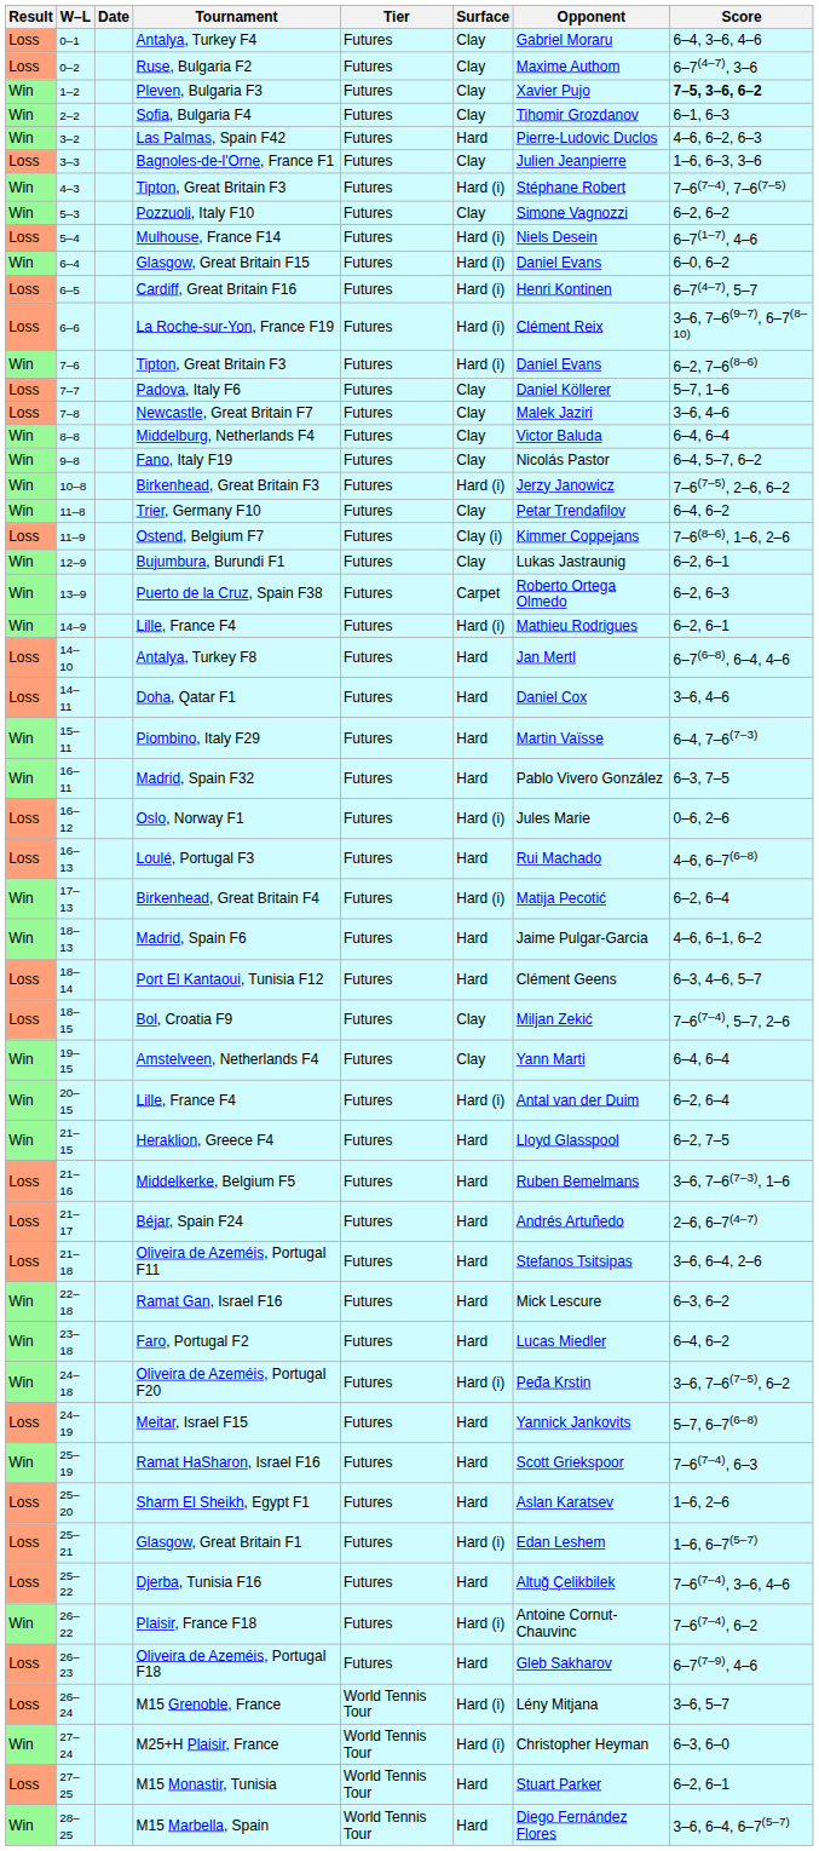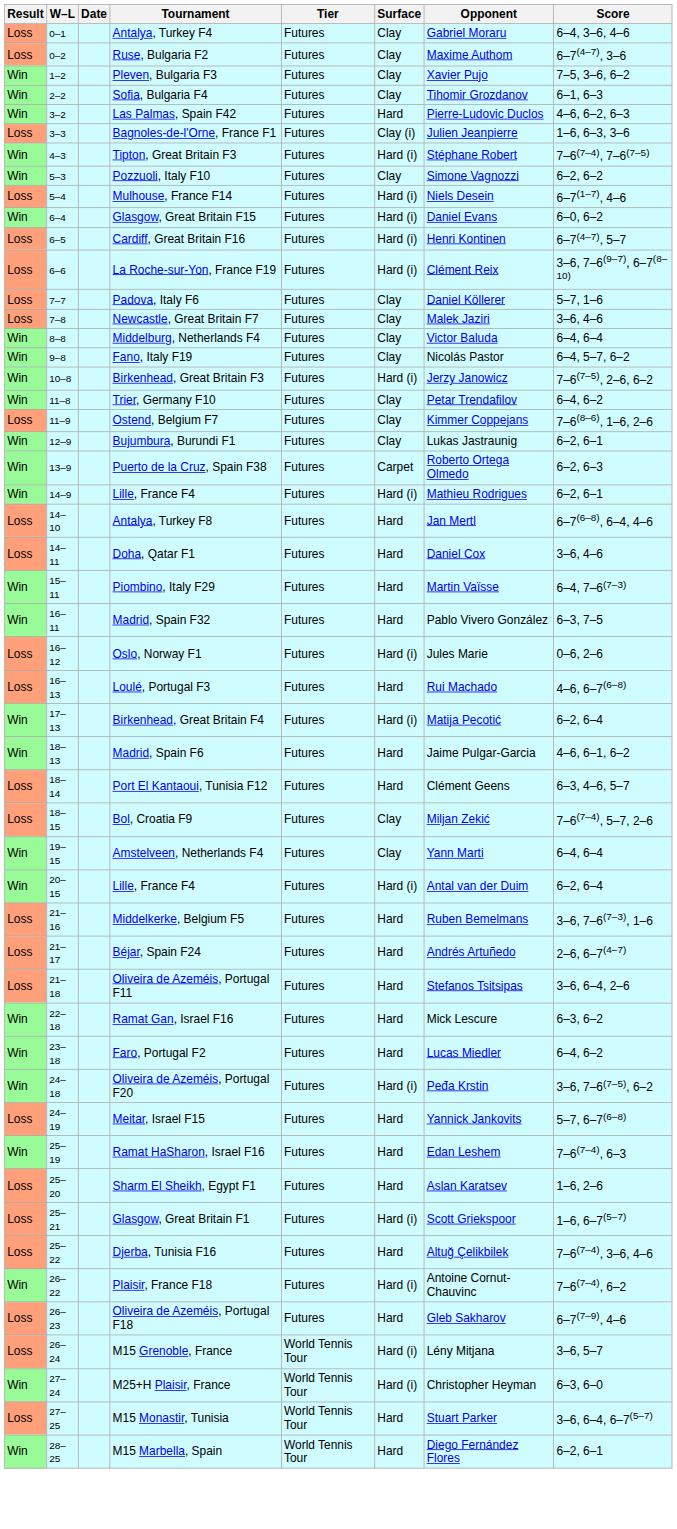Pleven, Bulgaria F3 | Score: bold -> normal
Bagnoles-de-l'Orne, France F1 | Surface: Clay -> Clay (i)
- row: Win | 7–6 | Tipton, Great Britain F3 | Futures | Hard (i) | Daniel Evans | 6–2, 7–6(8–6)
Ostend, Belgium F7 | Surface: Clay (i) -> Clay
- row: Win | 21–15 | Heraklion, Greece F4 | Futures | Hard | Lloyd Glasspool | 6–2, 7–5
Ramat HaSharon, Israel F16 | Opponent: Scott Griekspoor -> Edan Leshem
Glasgow, Great Britain F1 | Opponent: Edan Leshem -> Scott Griekspoor
M15 Monastir, Tunisia | Score: 6–2, 6–1 -> 3–6, 6–4, 6–7(5–7)
M15 Marbella, Spain | Score: 3–6, 6–4, 6–7(5–7) -> 6–2, 6–1
